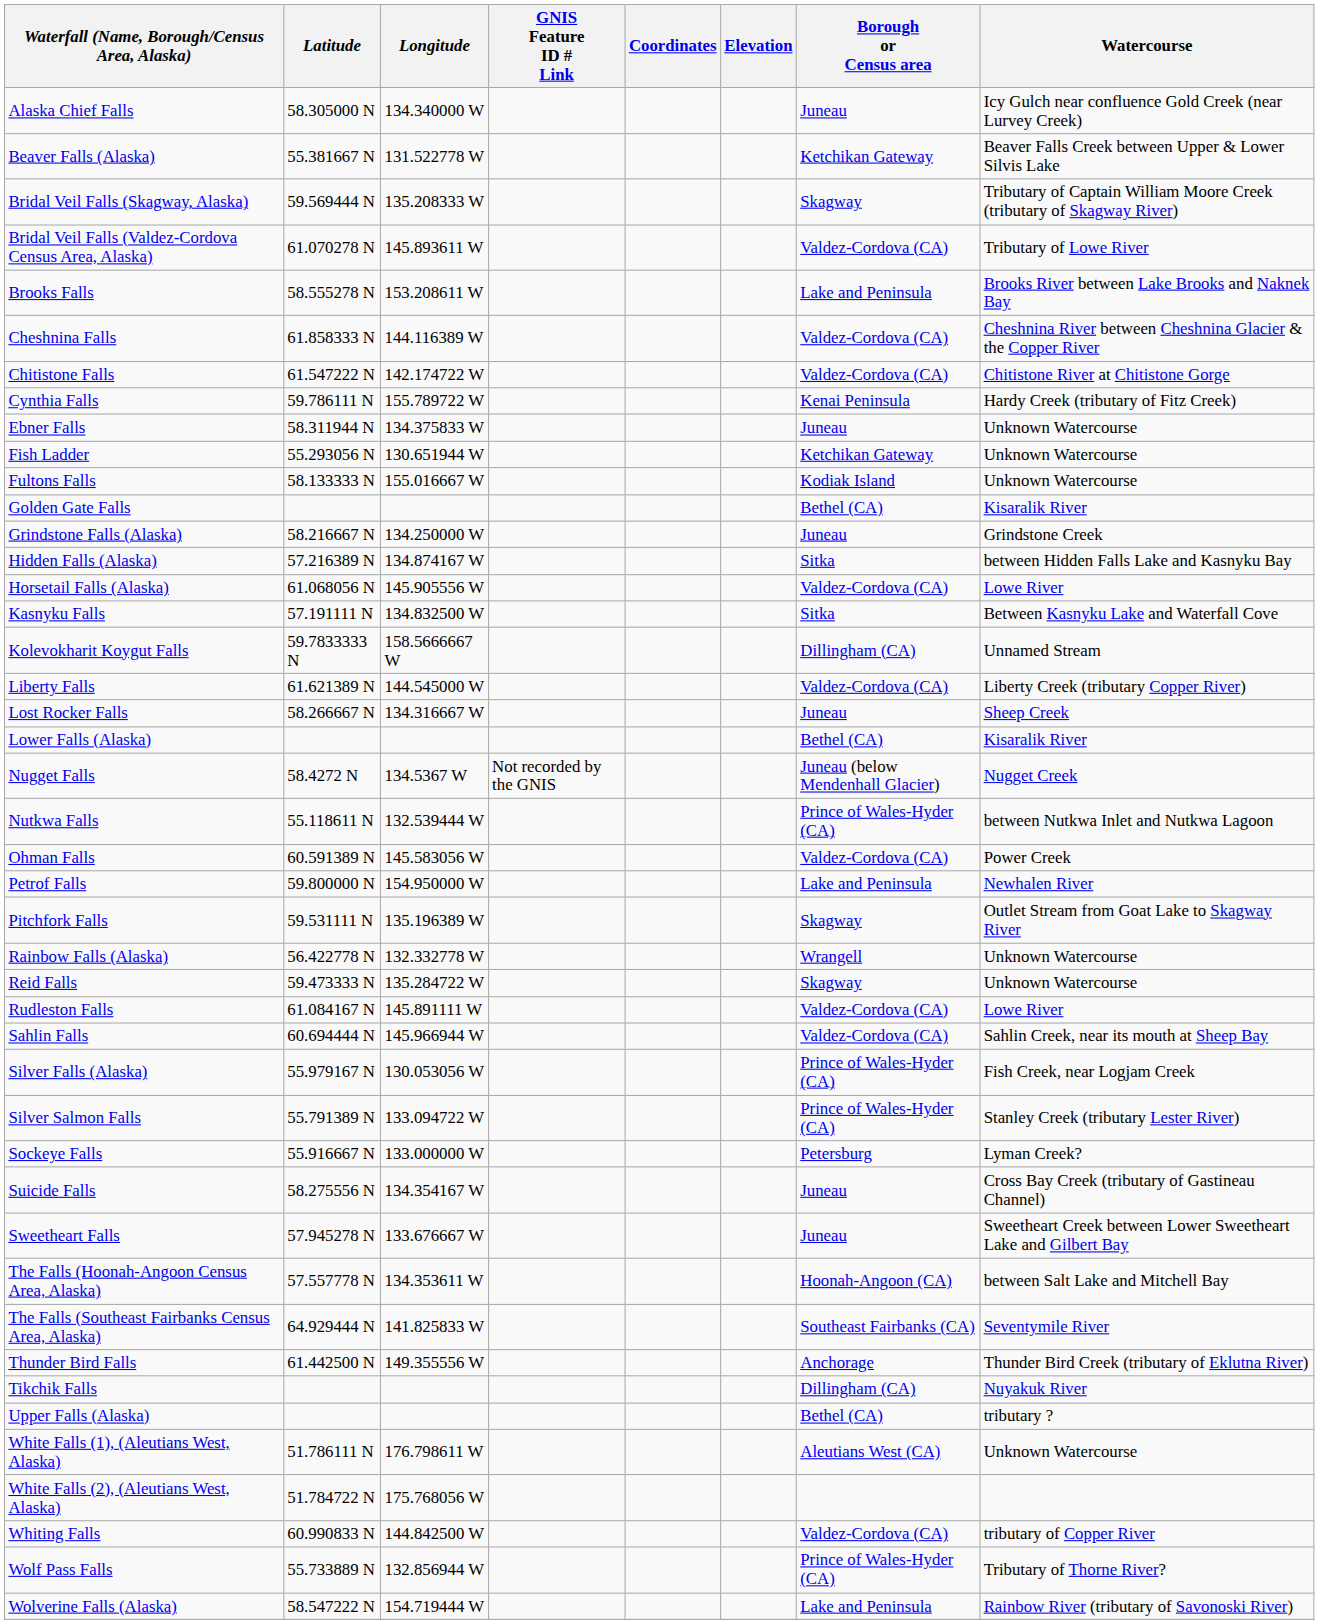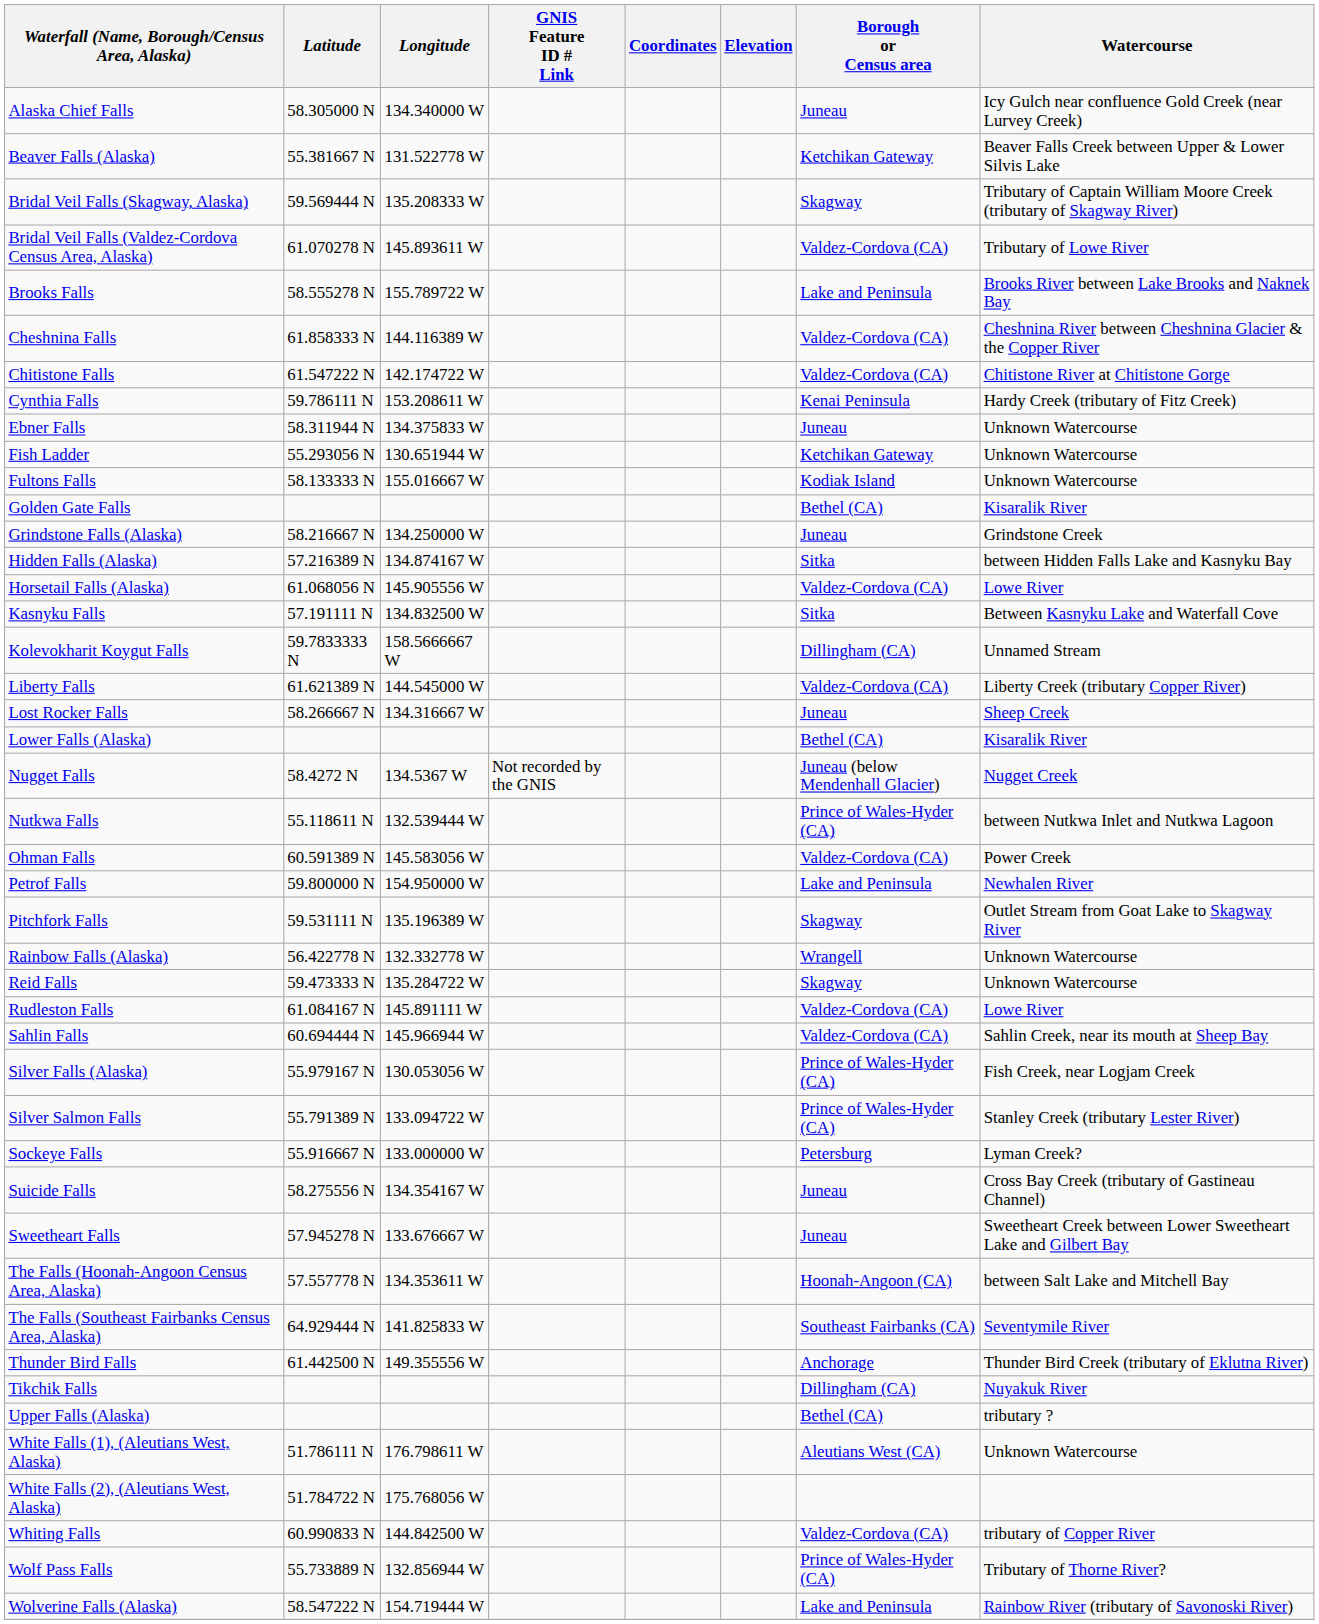Brooks Falls | Longitude: 153.208611 W -> 155.789722 W
Cynthia Falls | Longitude: 155.789722 W -> 153.208611 W
